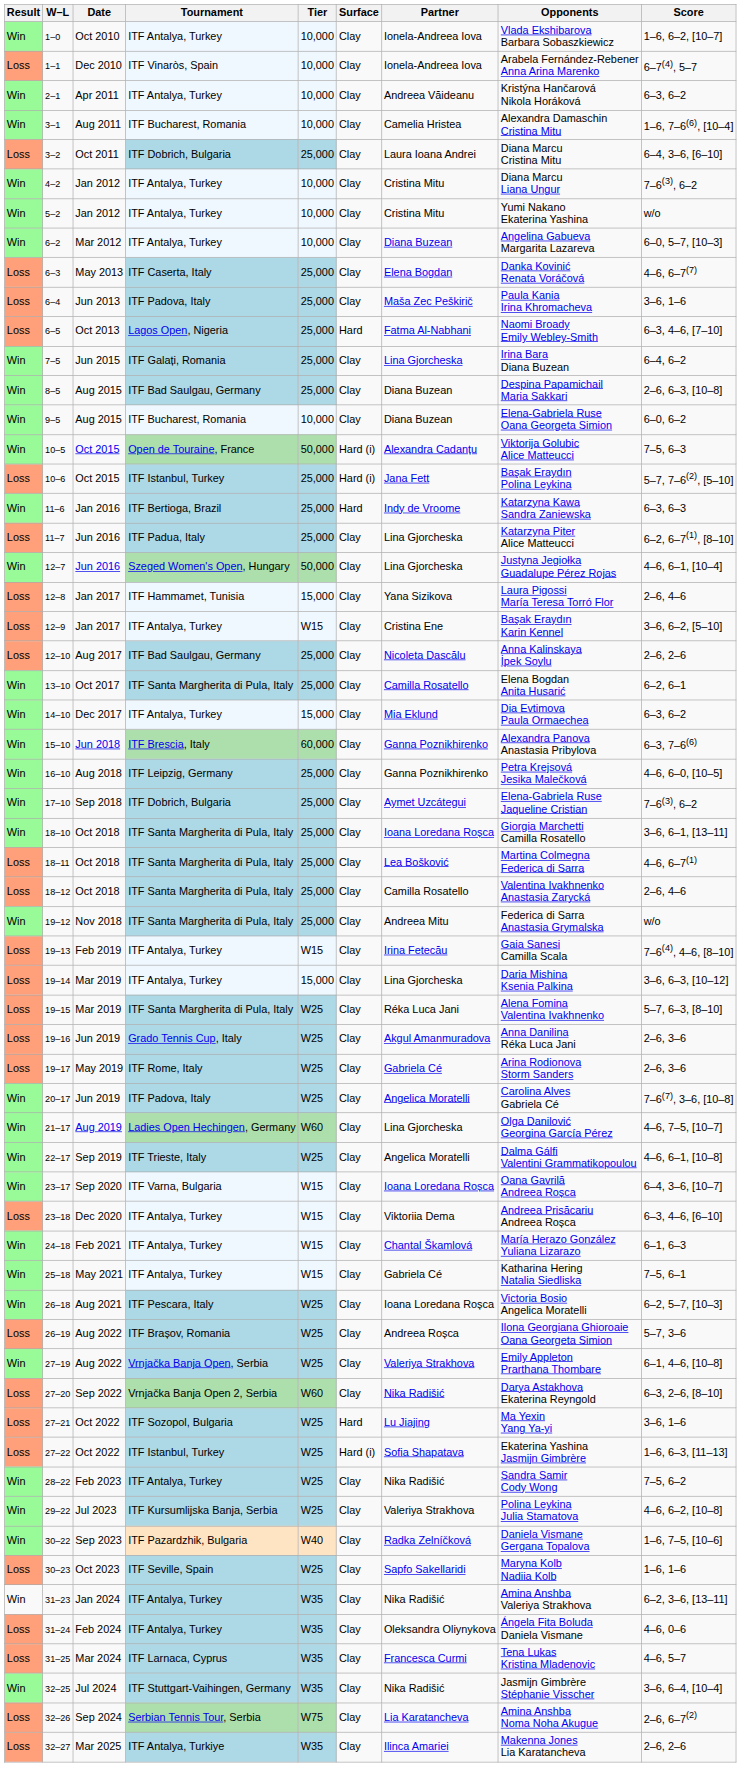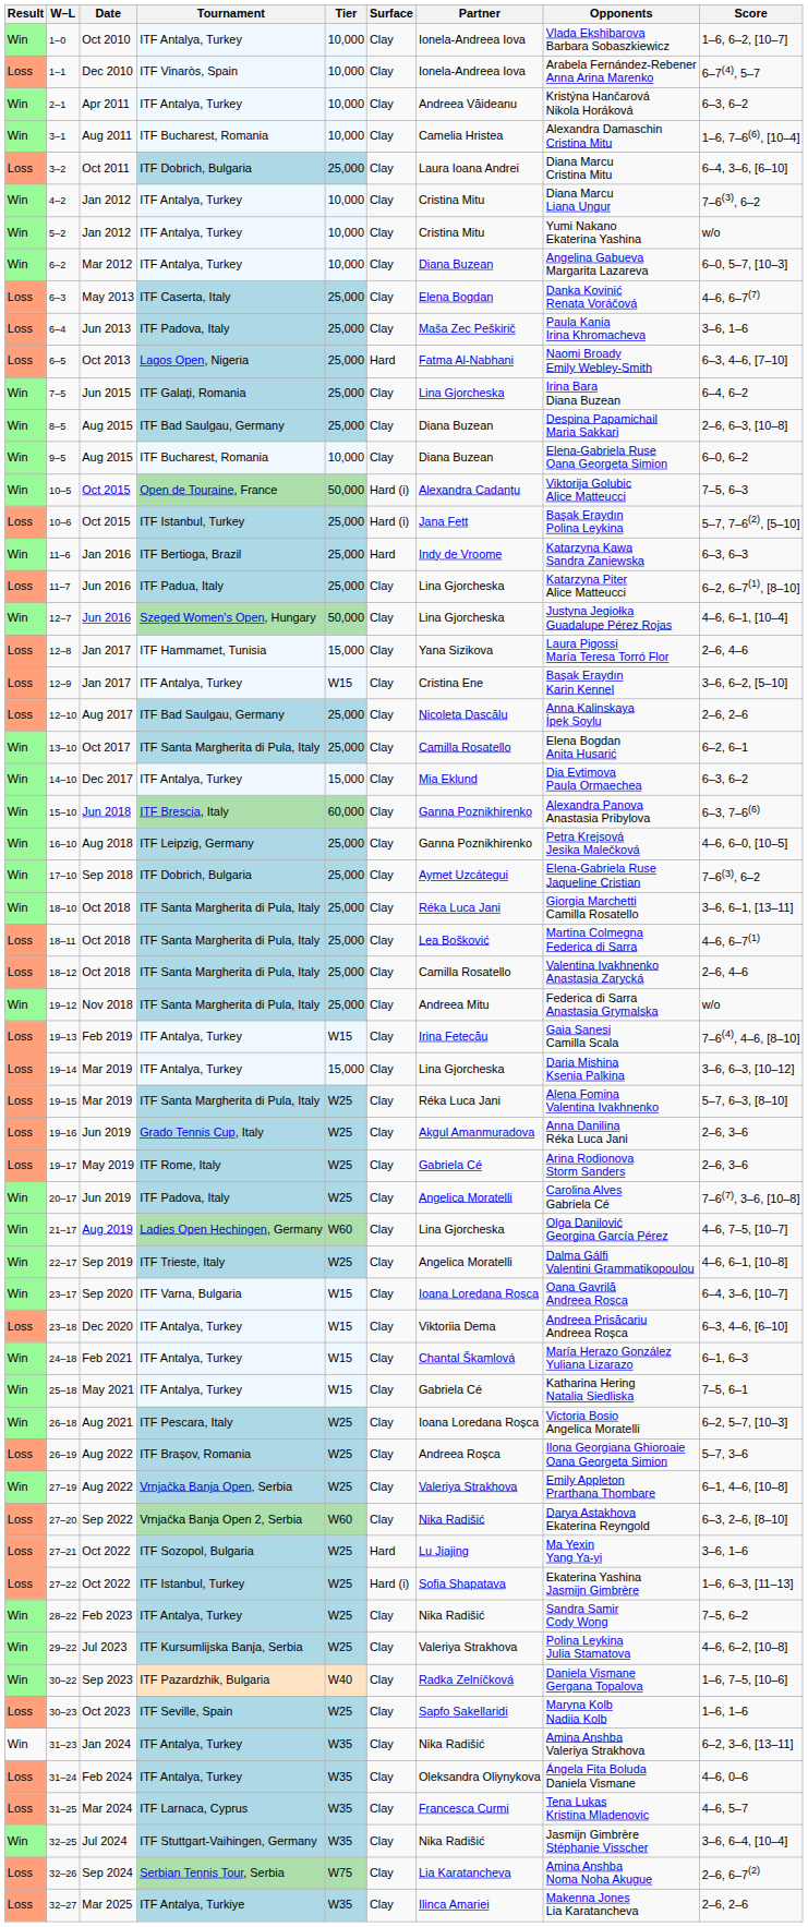18–10 | Partner: Ioana Loredana Roșca -> Réka Luca Jani
